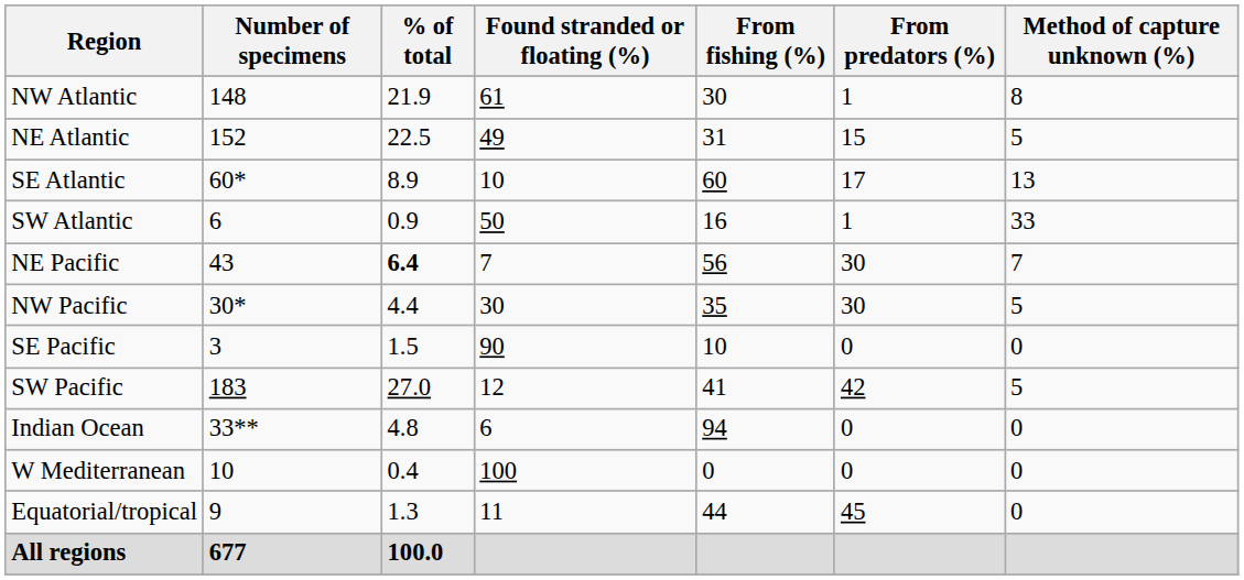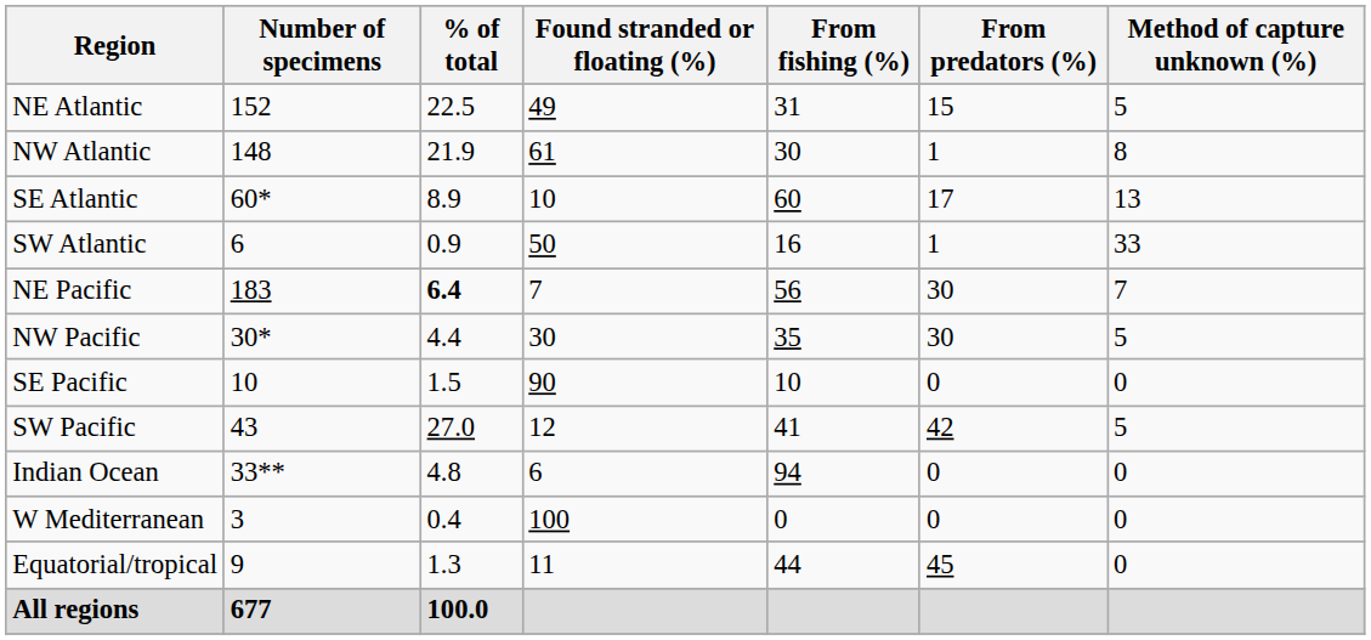rows swapped: NE Atlantic <-> NW Atlantic
NE Pacific | Number of specimens: 43 -> 183
SE Pacific | Number of specimens: 3 -> 10
SW Pacific | Number of specimens: 183 -> 43
W Mediterranean | Number of specimens: 10 -> 3
